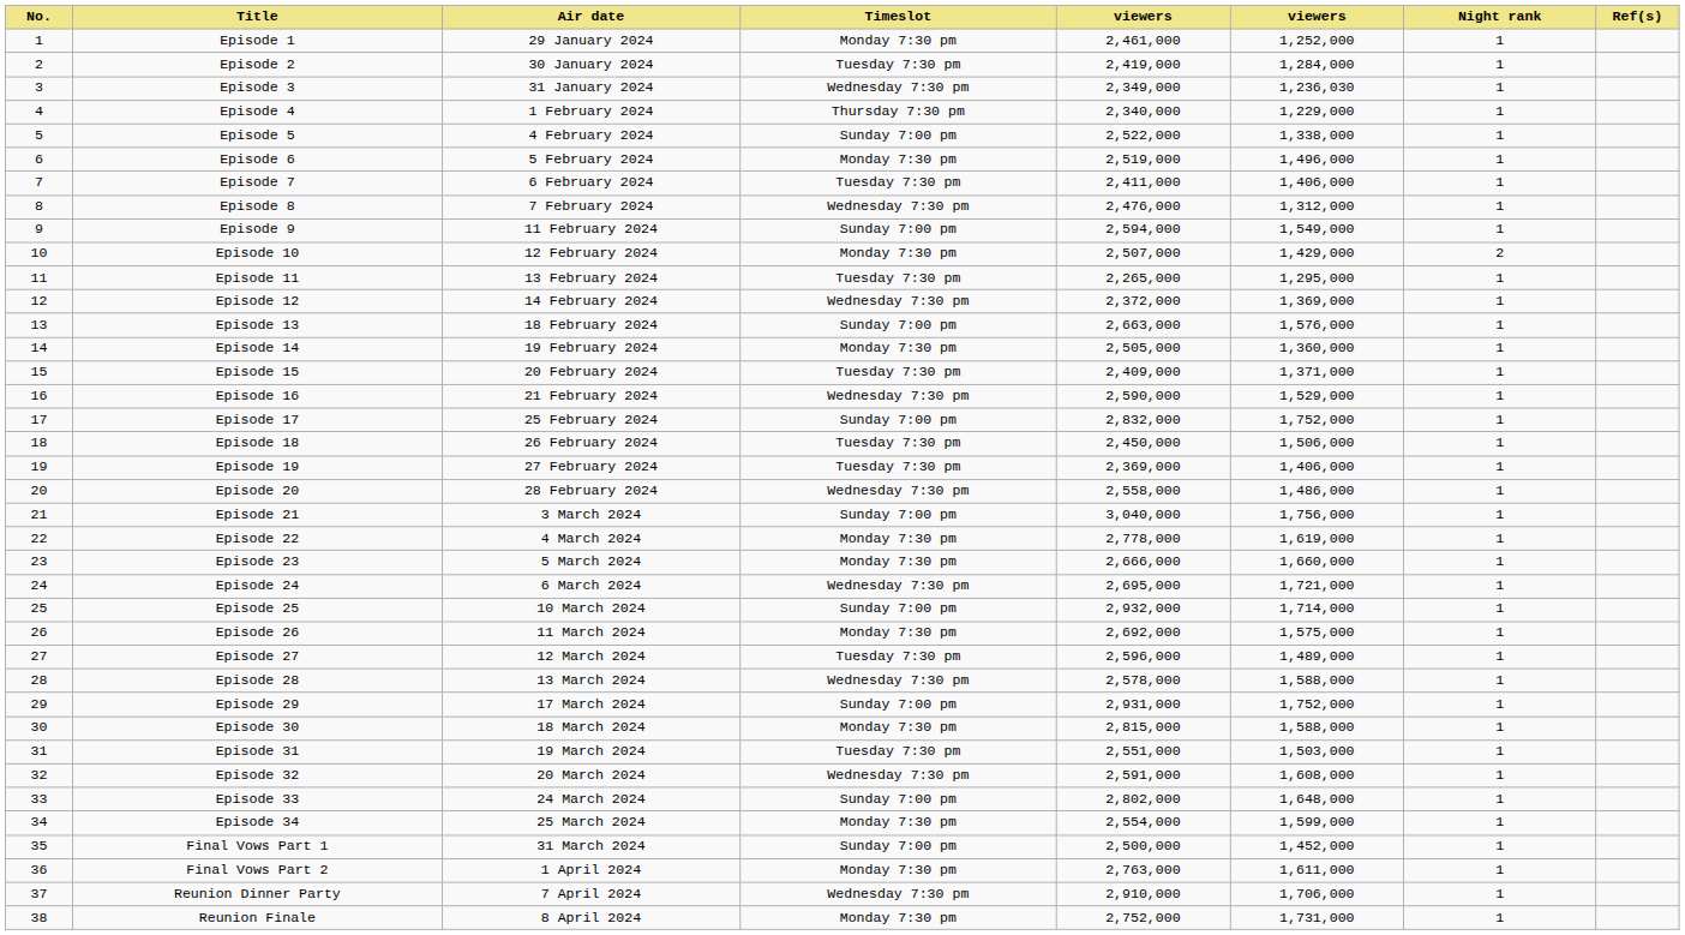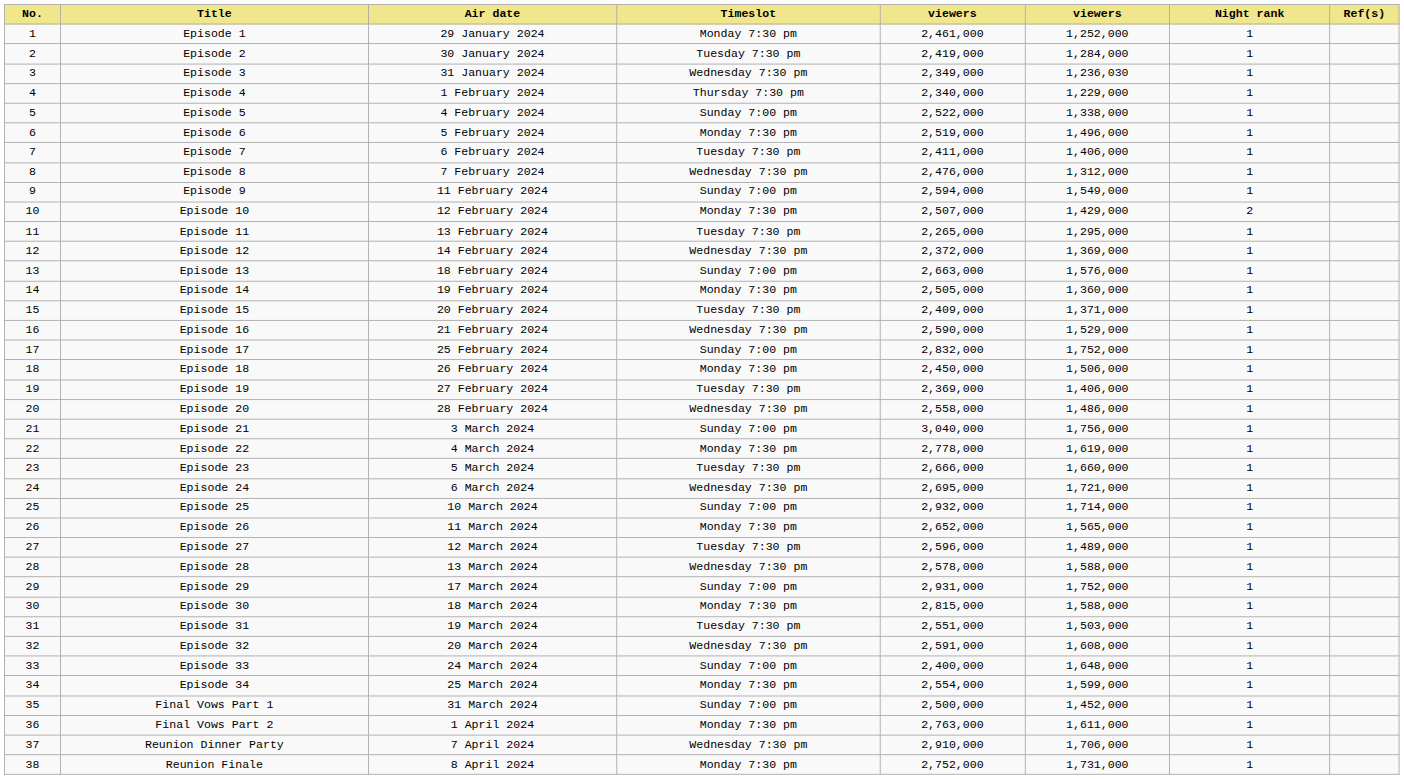Episode 18 | Timeslot: Tuesday 7:30 pm -> Monday 7:30 pm
Episode 23 | Timeslot: Monday 7:30 pm -> Tuesday 7:30 pm
Episode 26 | column 5: 2,692,000 -> 2,652,000
Episode 26 | column 6: 1,575,000 -> 1,565,000
Episode 33 | column 5: 2,802,000 -> 2,400,000
